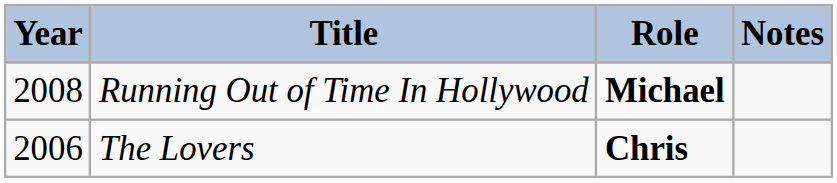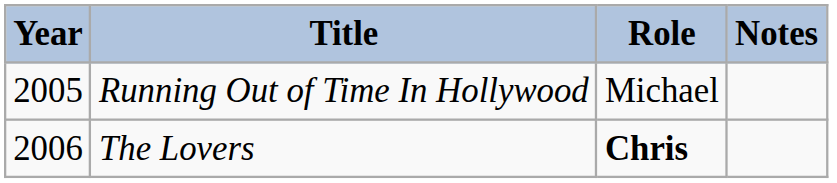Running Out of Time In Hollywood | Year: 2008 -> 2005
Running Out of Time In Hollywood | Role: bold -> normal
